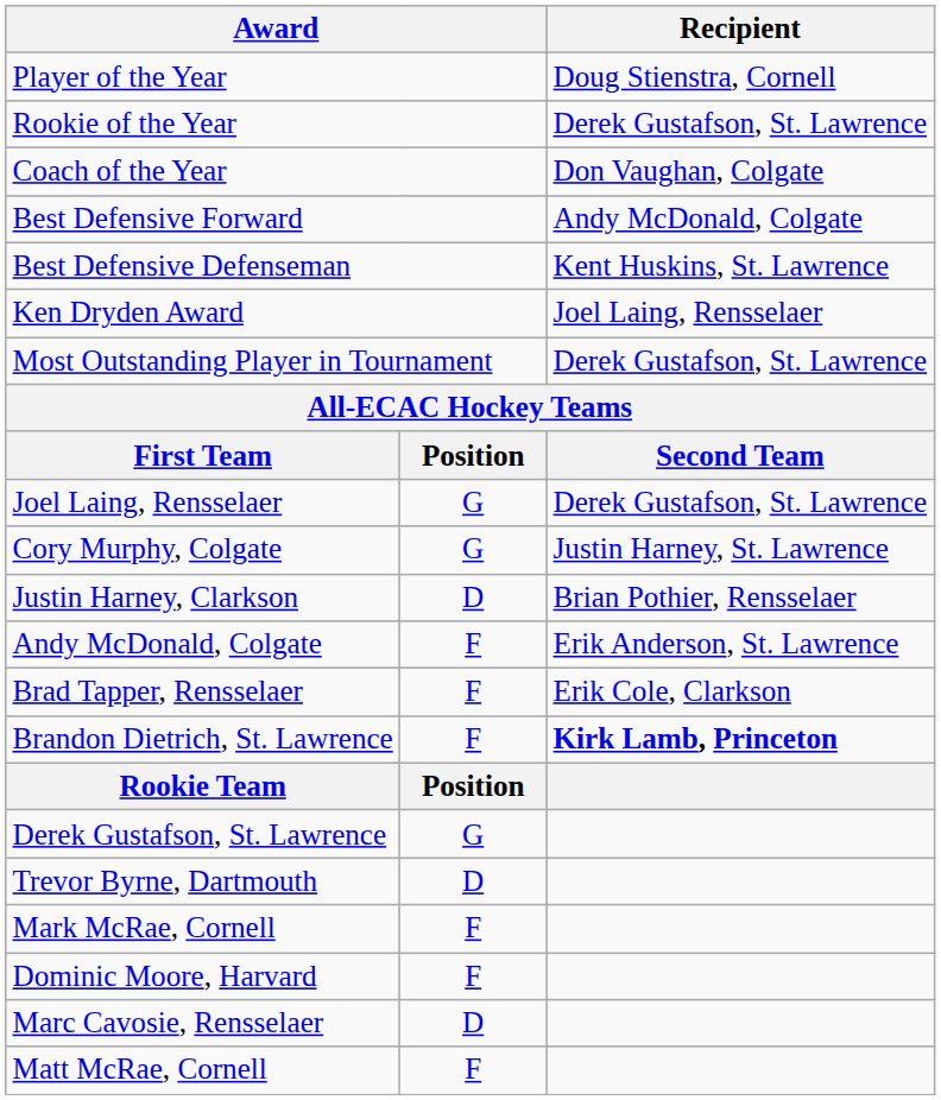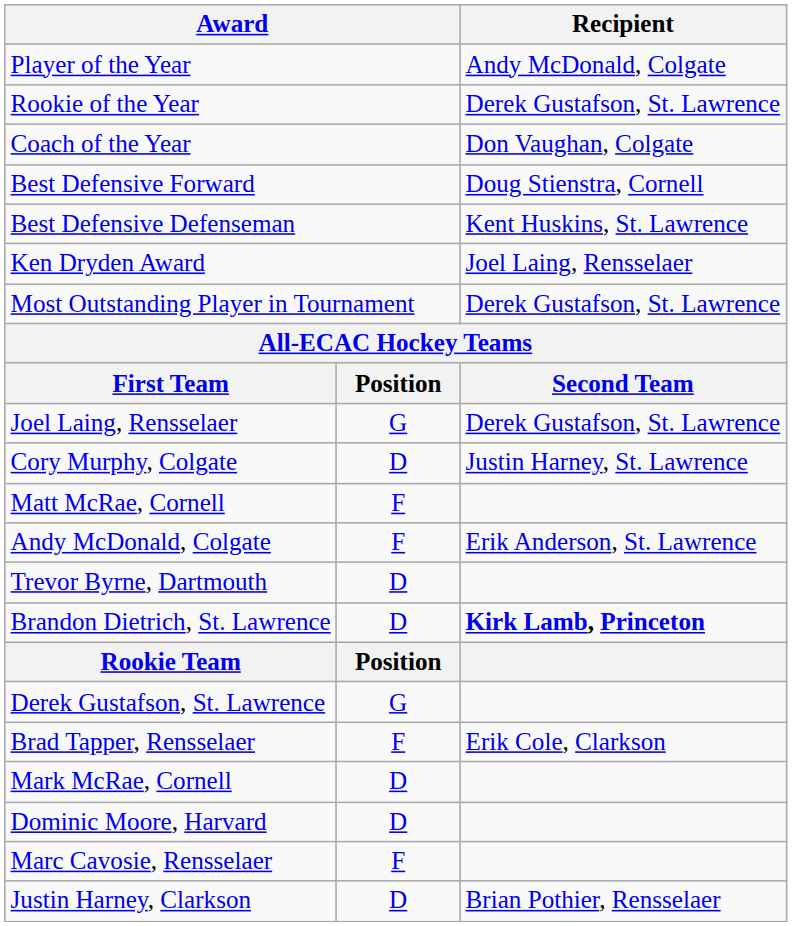Player of the Year | Recipient: Doug Stienstra, Cornell -> Andy McDonald, Colgate
Best Defensive Forward | Recipient: Andy McDonald, Colgate -> Doug Stienstra, Cornell
Cory Murphy, Colgate | column 2: G -> D
rows swapped: Justin Harney, Clarkson <-> Matt McRae, Cornell
rows swapped: Brad Tapper, Rensselaer <-> Trevor Byrne, Dartmouth
Brandon Dietrich, St. Lawrence | column 2: F -> D
Mark McRae, Cornell | column 2: F -> D
Dominic Moore, Harvard | column 2: F -> D
Marc Cavosie, Rensselaer | column 2: D -> F
